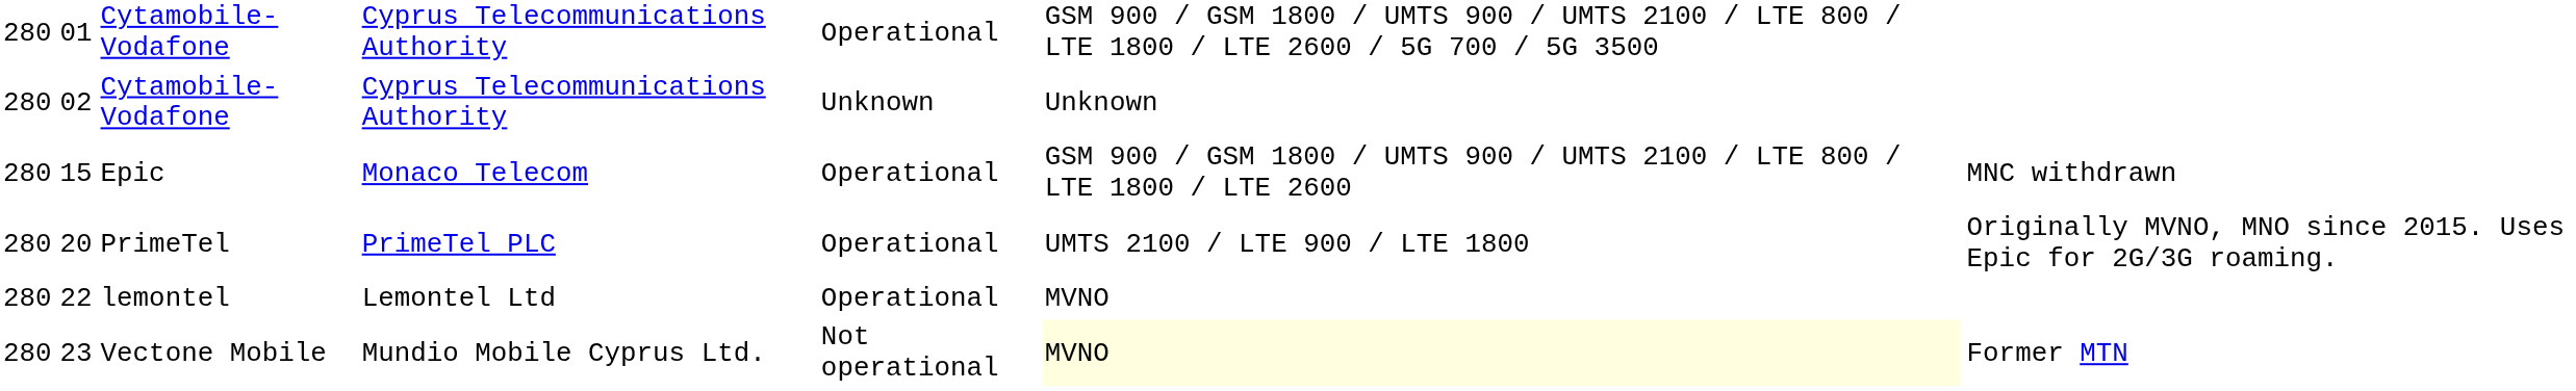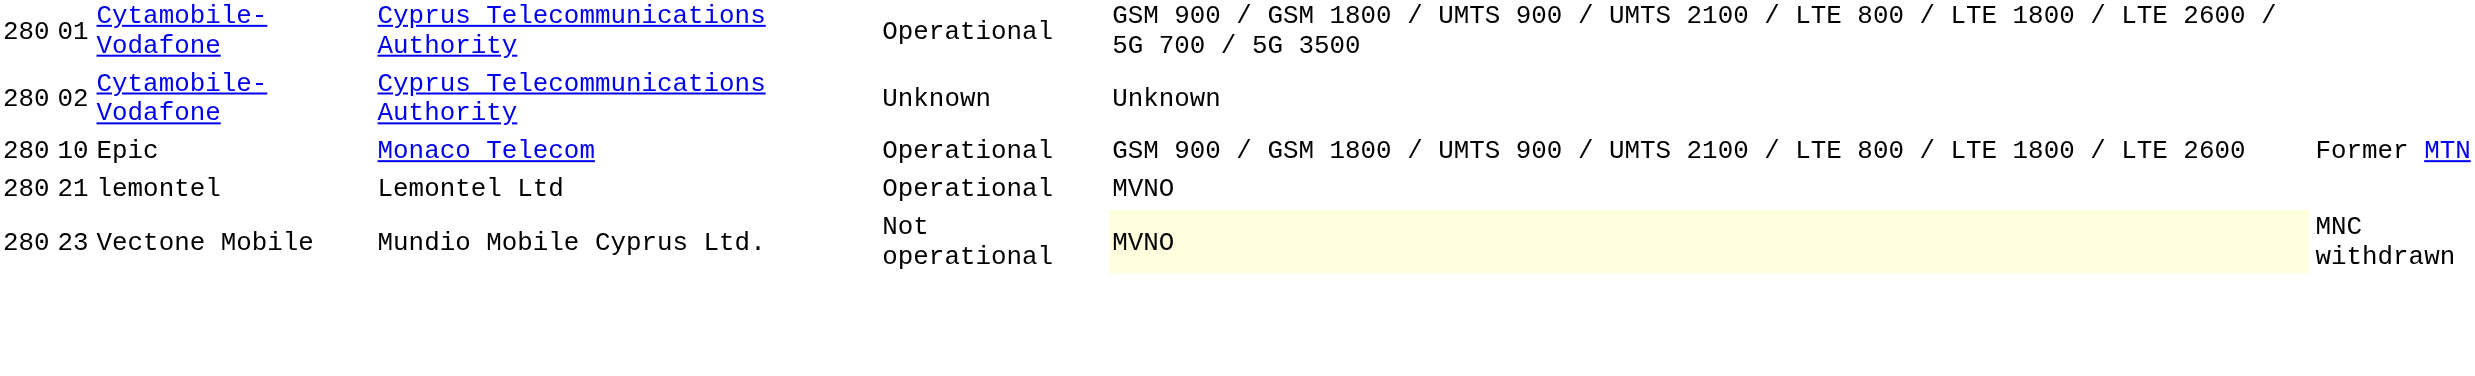Epic | column 2: 15 -> 10
Epic | column 7: MNC withdrawn -> Former MTN
- row: 280 | 20 | PrimeTel | PrimeTel PLC | Operational | UMTS 2100 / LTE 900 / LTE 1800 | Originally MVNO, MNO since 2015. Uses Epic for 2G/3G roaming.
lemontel | column 2: 22 -> 21
Vectone Mobile | column 7: Former MTN -> MNC withdrawn
